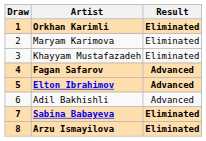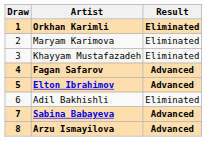Adil Bakhishli | Result: Advanced -> Eliminated
Sabina Babayeva | Result: Eliminated -> Advanced
Arzu Ismayilova | Result: Eliminated -> Advanced
